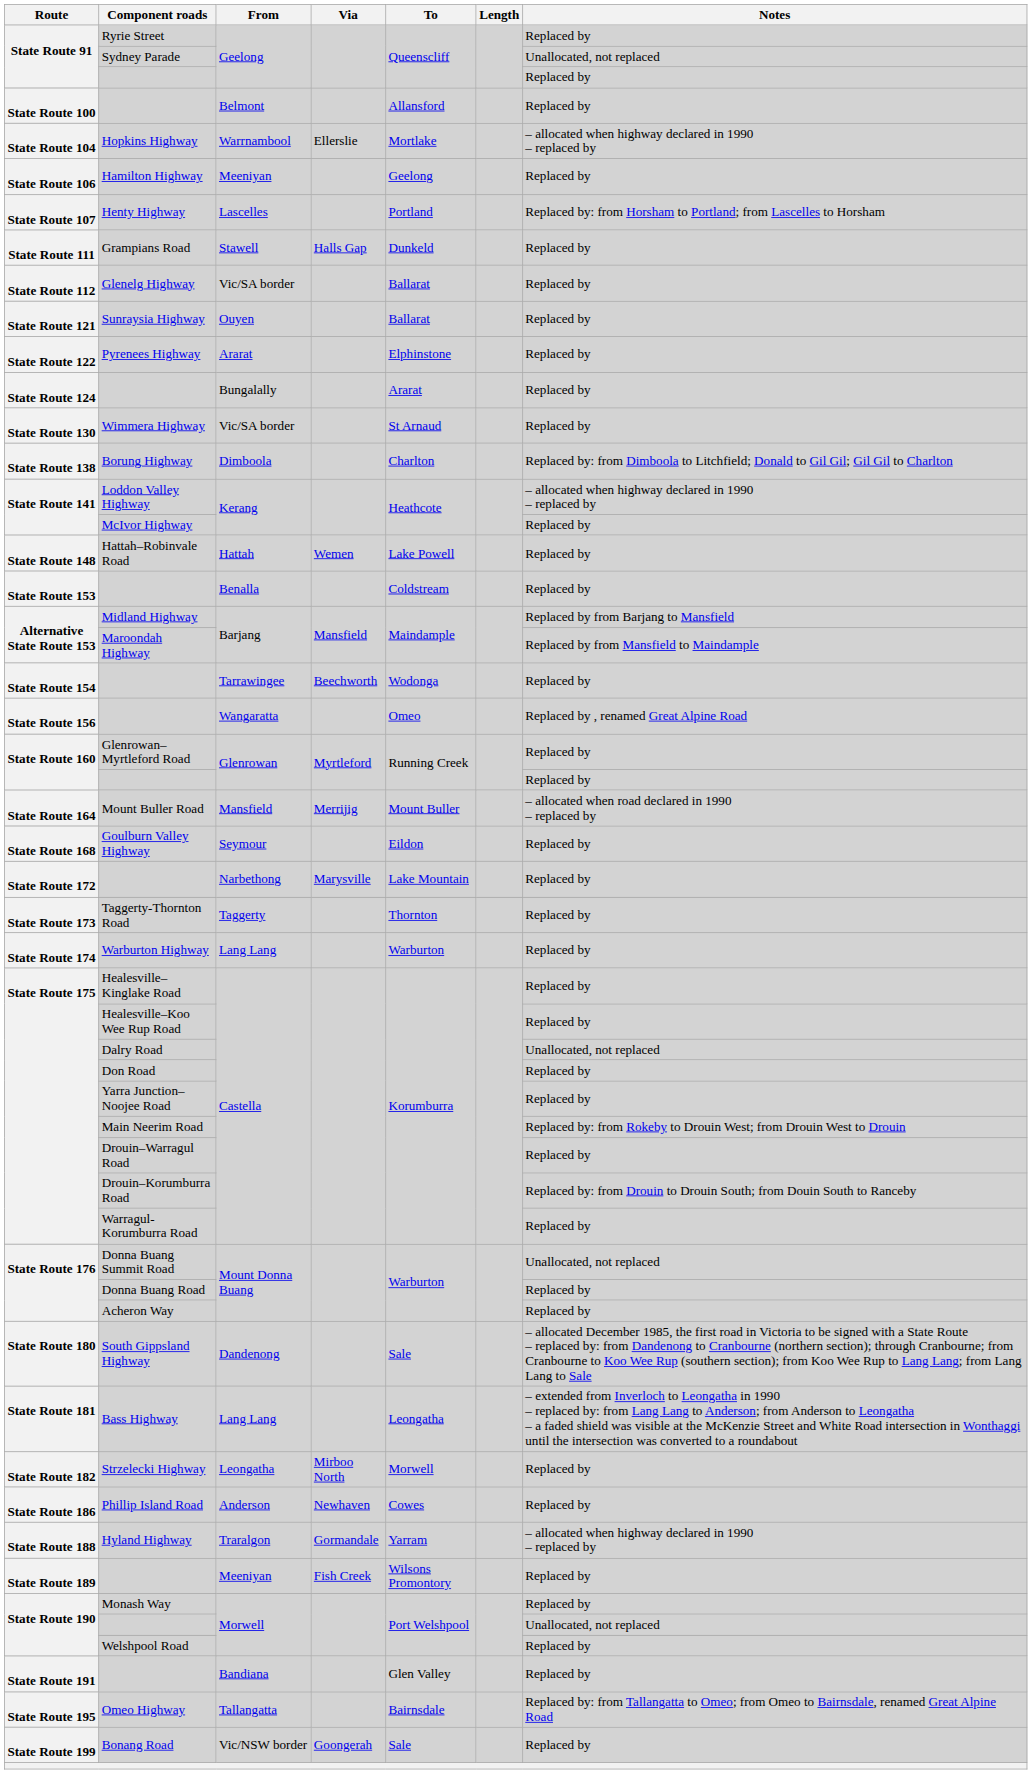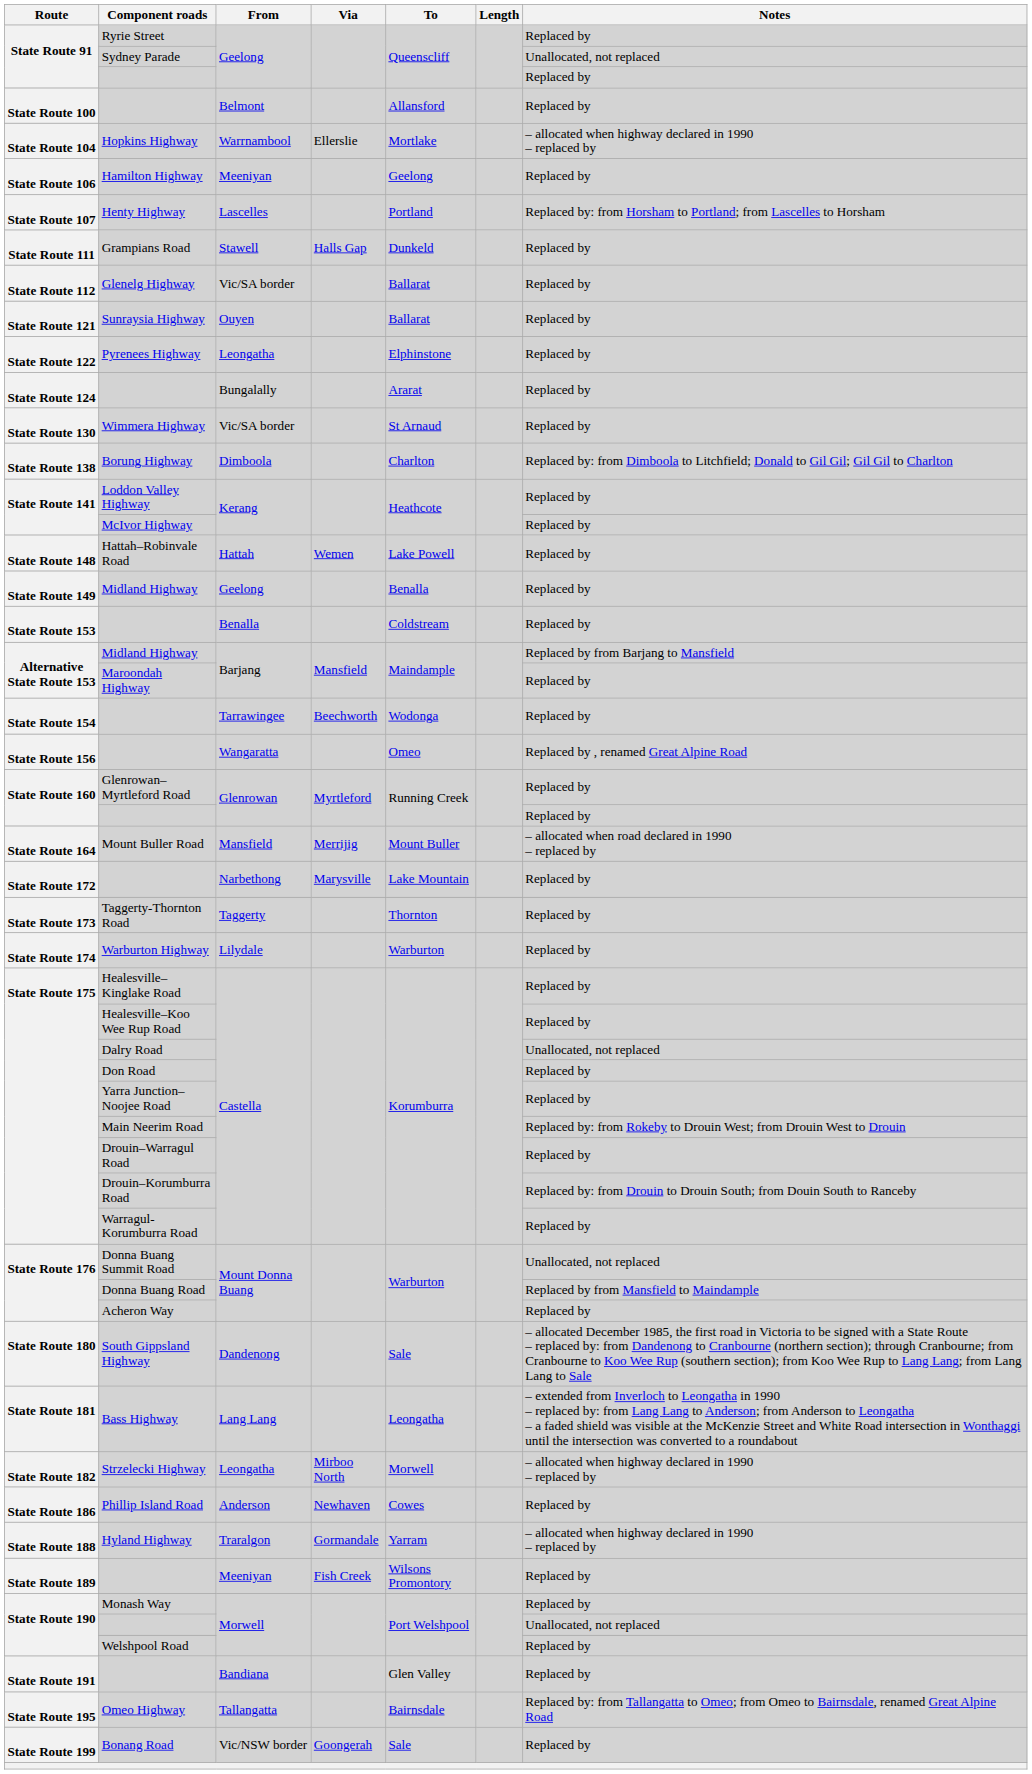Pyrenees Highway | From: Ararat -> Leongatha
Loddon Valley Highway | Notes: – allocated when highway declared in 1990 – replaced by -> Replaced by
+ row: State Route 149 | Midland Highway | Geelong | Benalla | Replaced by
Maroondah Highway | Notes: Replaced by from Mansfield to Maindample -> Replaced by
- row: State Route 168 | Goulburn Valley Highway | Seymour | Eildon | Replaced by
Warburton Highway | From: Lang Lang -> Lilydale
Donna Buang Road | Notes: Replaced by -> Replaced by from Mansfield to Maindample
Strzelecki Highway | Notes: Replaced by -> – allocated when highway declared in 1990 – replaced by
